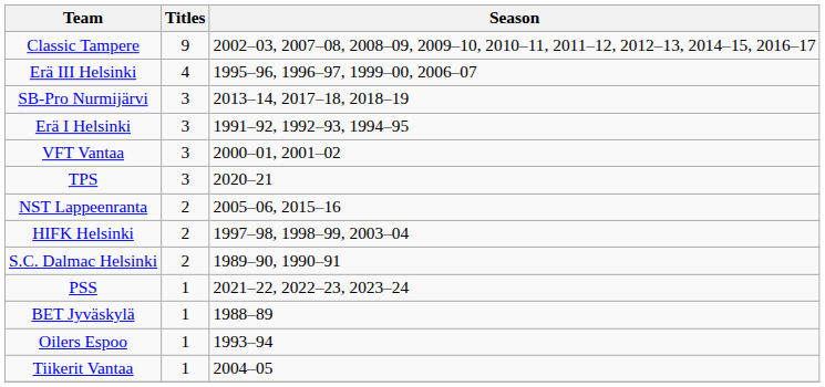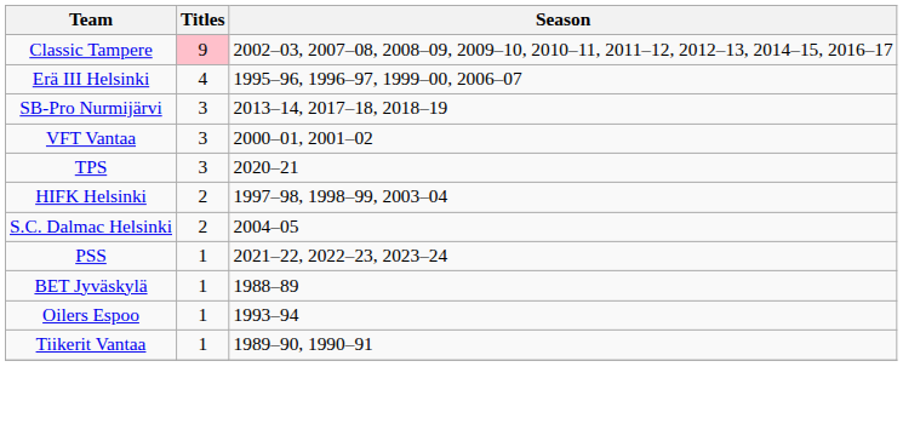Classic Tampere | Titles: no background -> pink background
- row: Erä I Helsinki | 3 | 1991–92, 1992–93, 1994–95
- row: NST Lappeenranta | 2 | 2005–06, 2015–16
S.C. Dalmac Helsinki | Season: 1989–90, 1990–91 -> 2004–05
Tiikerit Vantaa | Season: 2004–05 -> 1989–90, 1990–91
